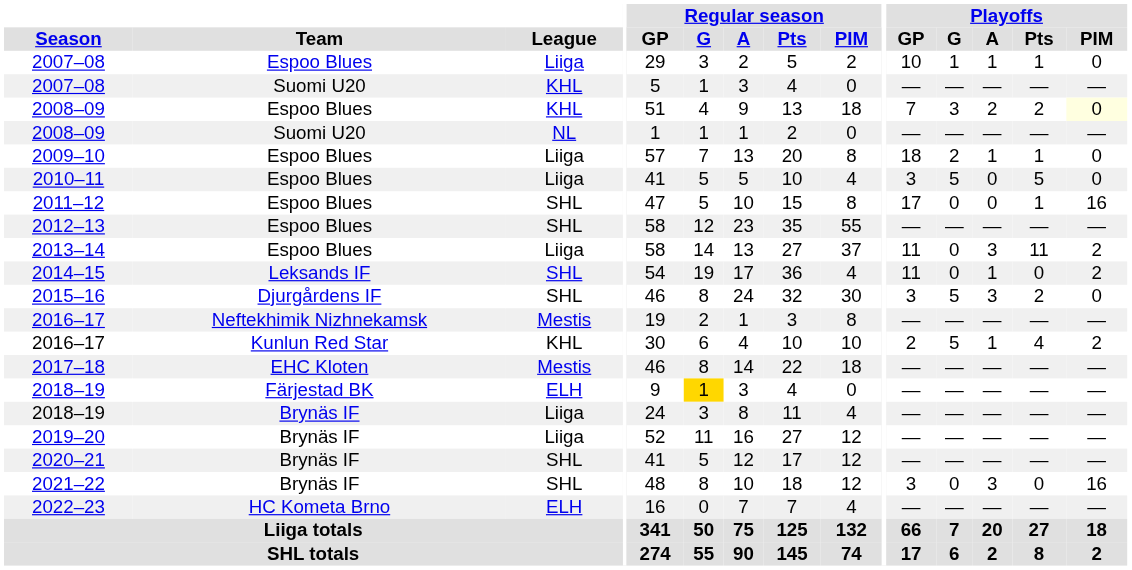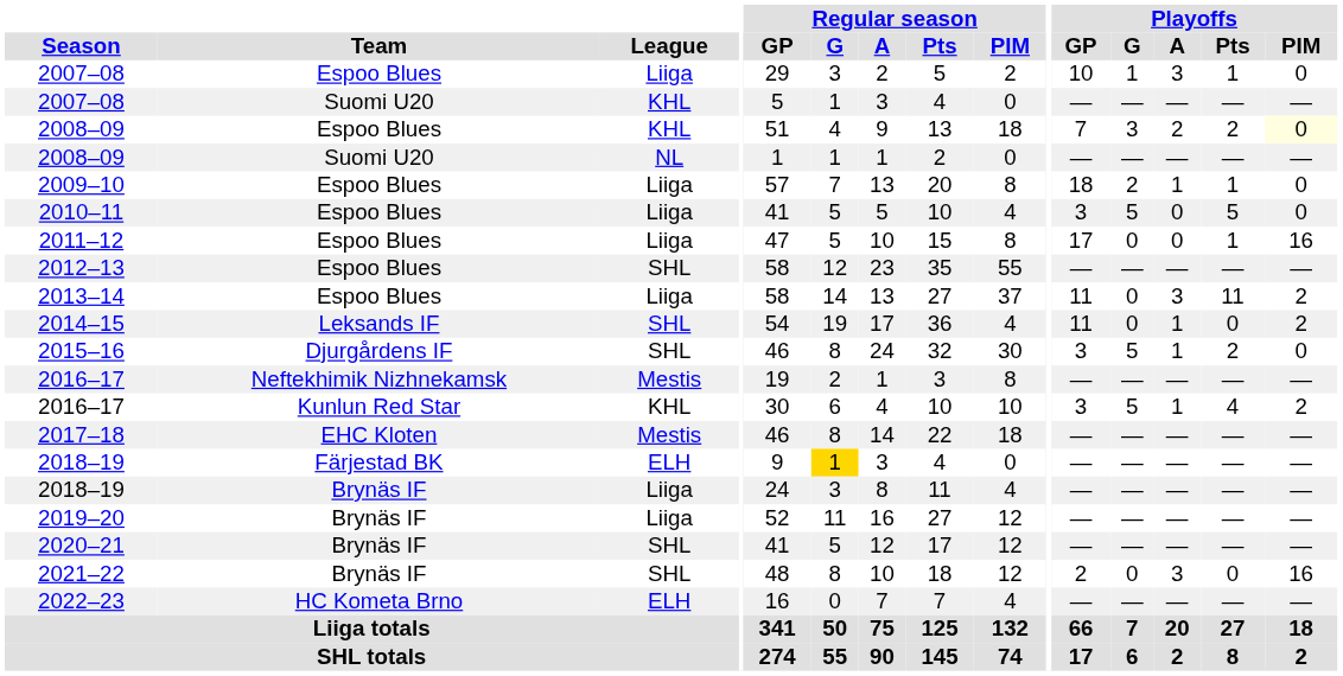2007–08 / Espoo Blues | Playoffs / A: 1 -> 3
2011–12 | League: SHL -> Liiga
2015–16 | Playoffs / A: 3 -> 1
2016–17 / Kunlun Red Star | Playoffs / GP: 2 -> 3
2021–22 | Playoffs / GP: 3 -> 2
